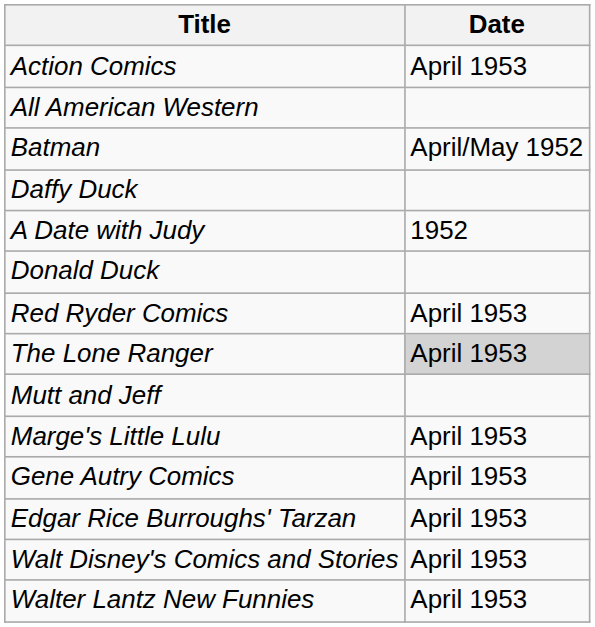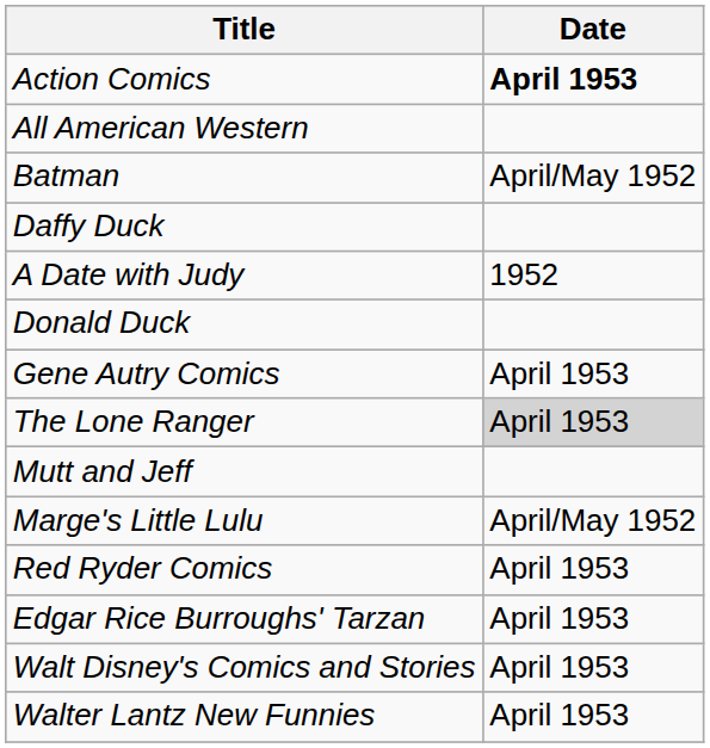Action Comics | Date: normal -> bold
rows swapped: Gene Autry Comics <-> Red Ryder Comics
Marge's Little Lulu | Date: April 1953 -> April/May 1952
